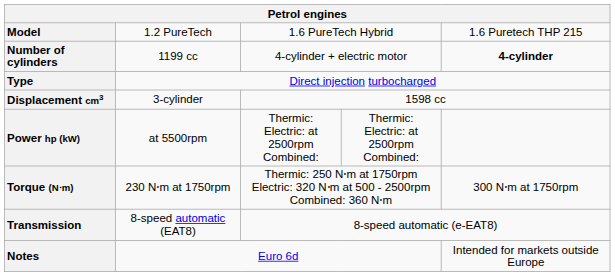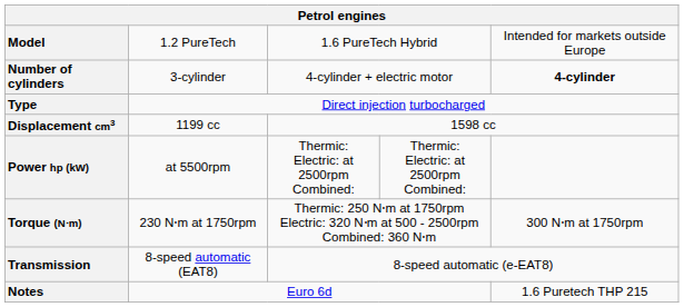Model | column 5: 1.6 Puretech THP 215 -> Intended for markets outside Europe
Number of cylinders | column 2: 1199 cc -> 3-cylinder
Displacement cm3 | column 2: 3-cylinder -> 1199 cc
Notes | column 5: Intended for markets outside Europe -> 1.6 Puretech THP 215
